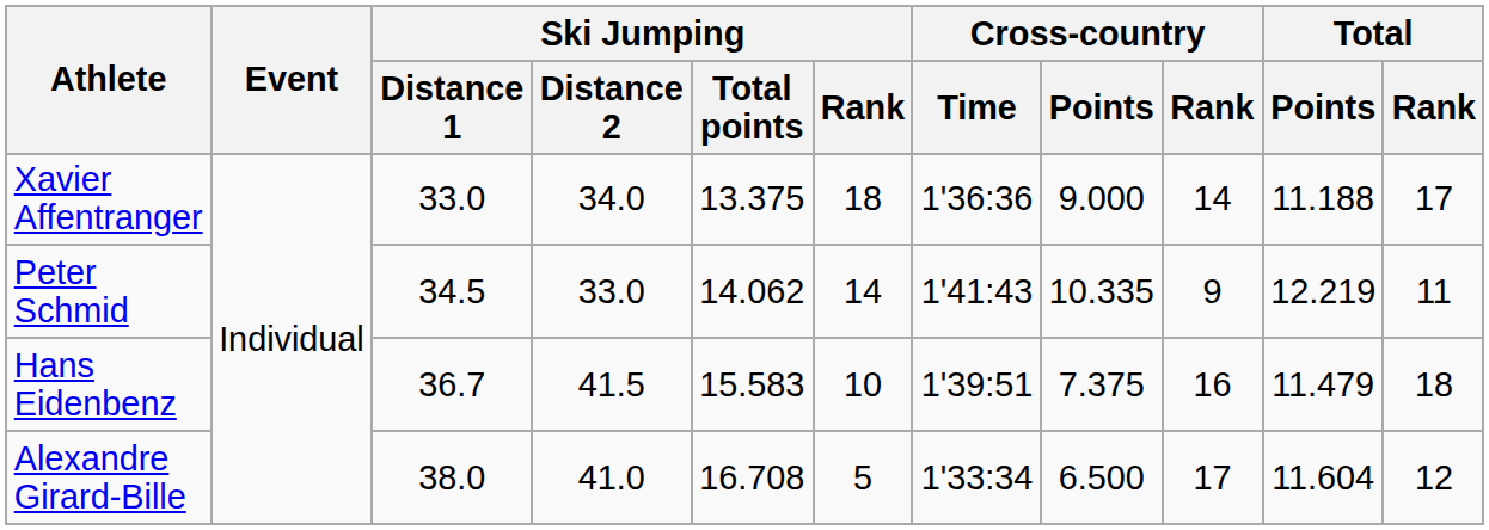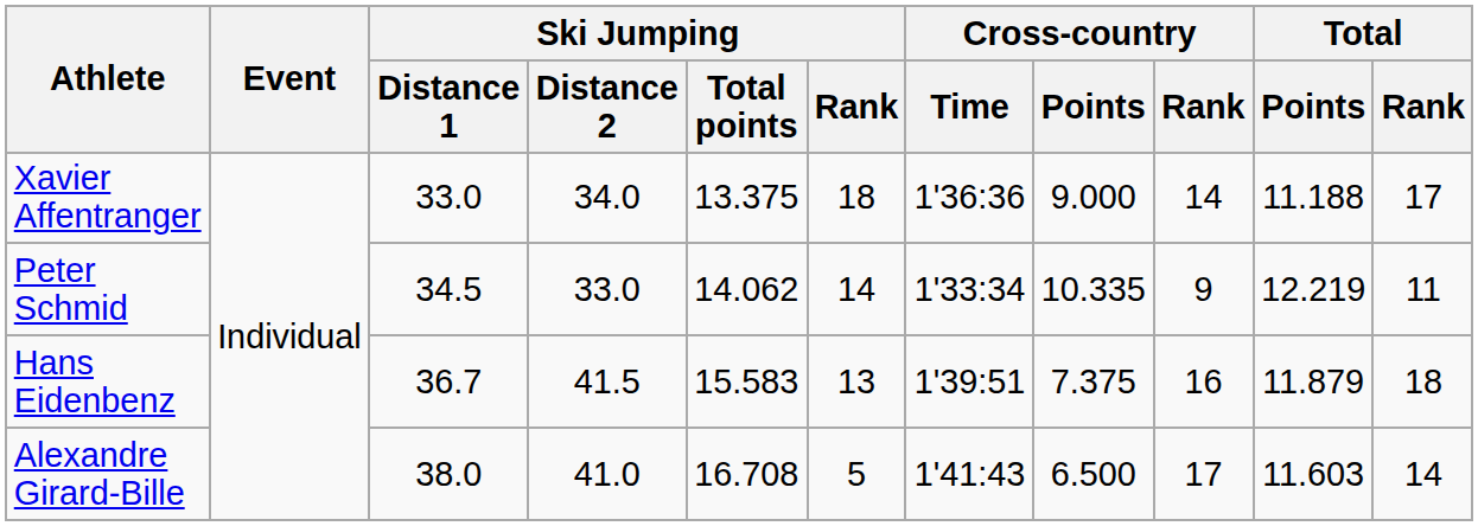Peter Schmid | Cross-country / Time: 1'41:43 -> 1'33:34
Hans Eidenbenz | Ski Jumping / Rank: 10 -> 13
Hans Eidenbenz | Total / Points: 11.479 -> 11.879
Alexandre Girard-Bille | Cross-country / Time: 1'33:34 -> 1'41:43
Alexandre Girard-Bille | Total / Points: 11.604 -> 11.603
Alexandre Girard-Bille | Total / Rank: 12 -> 14
